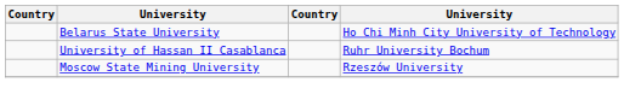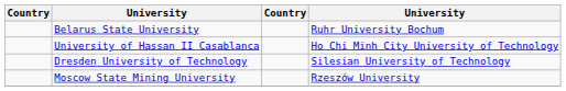Belarus State University | column 4: Ho Chi Minh City University of Technology -> Ruhr University Bochum
University of Hassan II Casablanca | column 4: Ruhr University Bochum -> Ho Chi Minh City University of Technology
+ row: Dresden University of Technology | Silesian University of Technology
